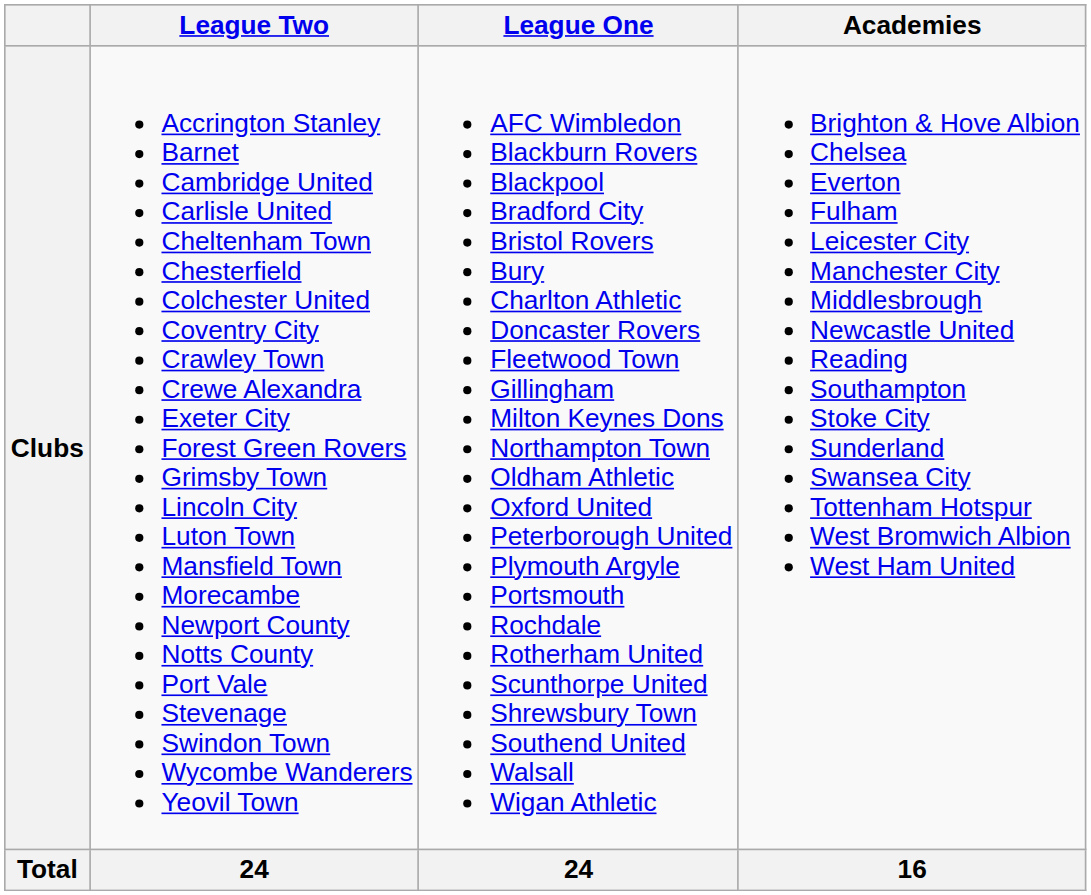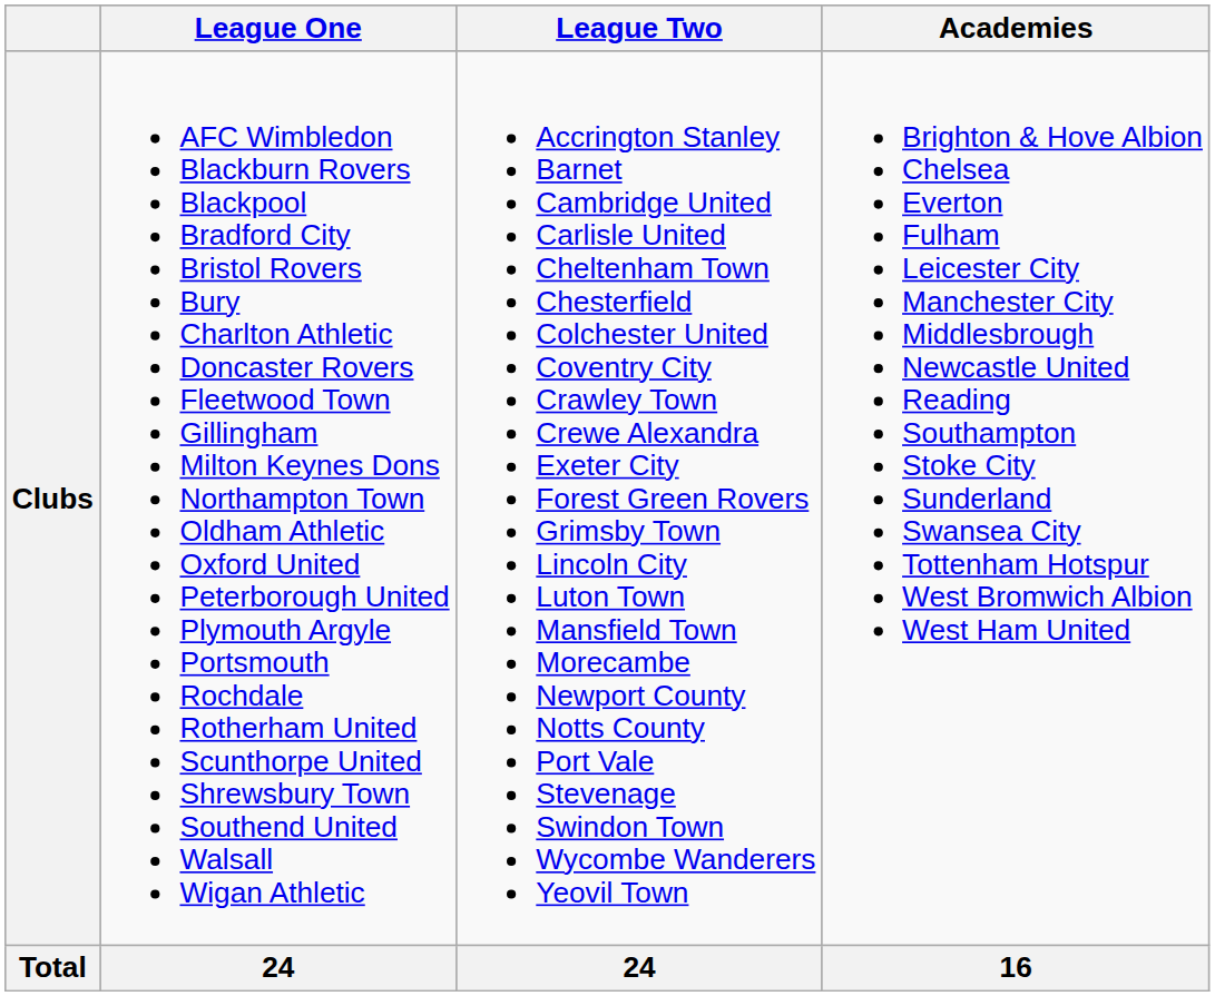columns swapped: League One <-> League Two
